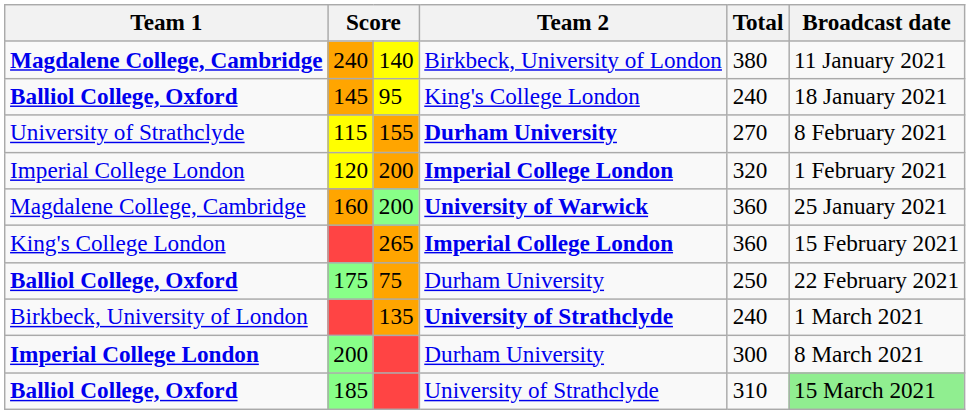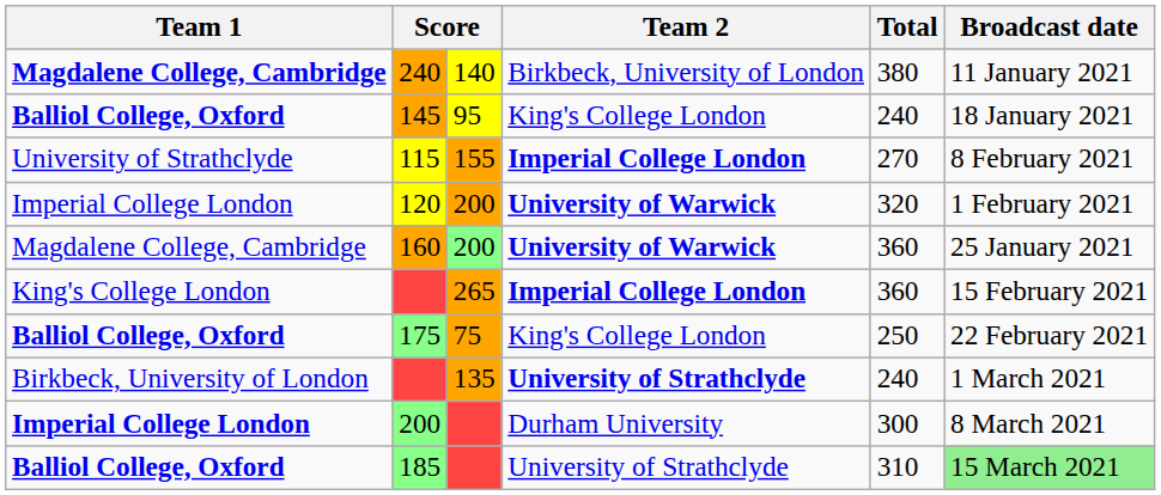115 | Team 2: Durham University -> Imperial College London
120 | Team 2: Imperial College London -> University of Warwick
175 | Team 2: Durham University -> King's College London
